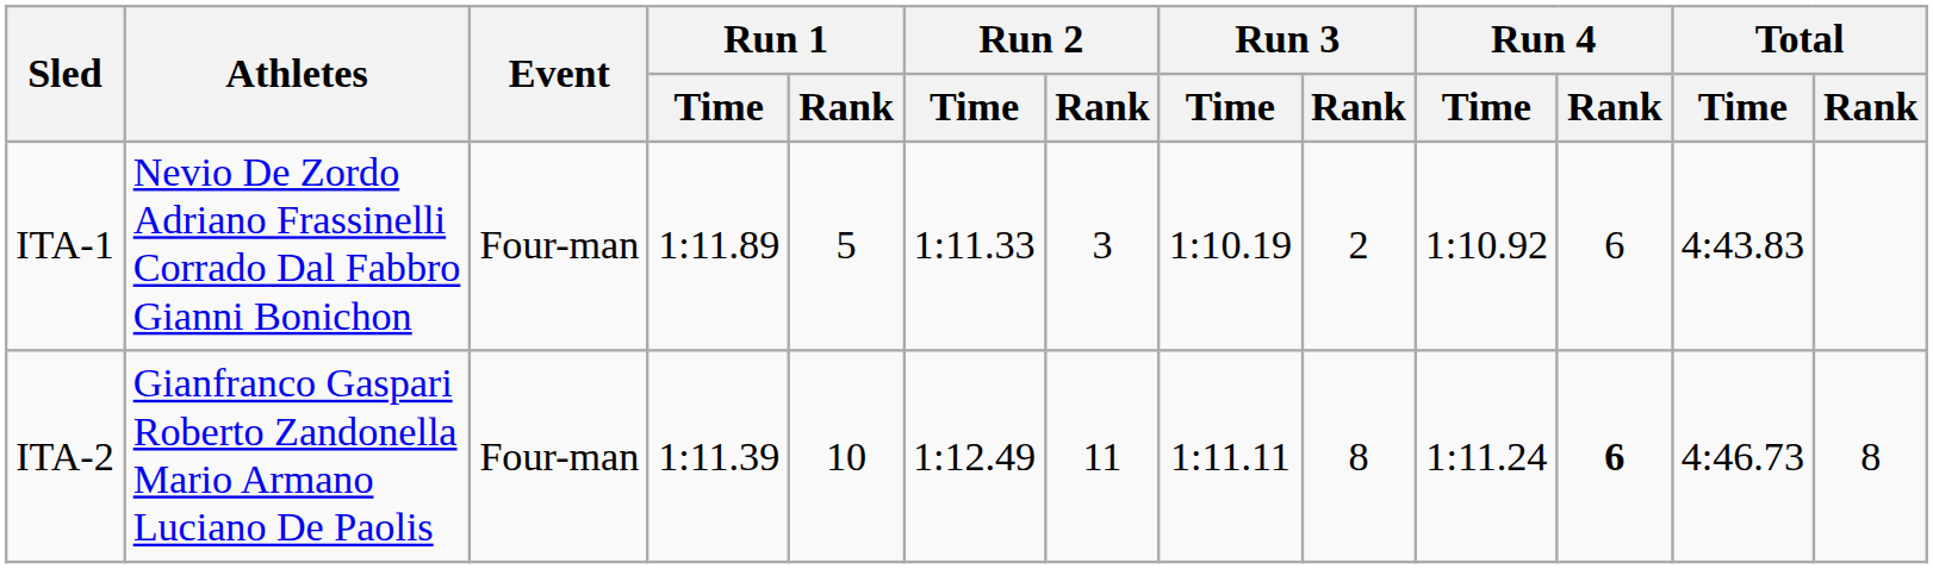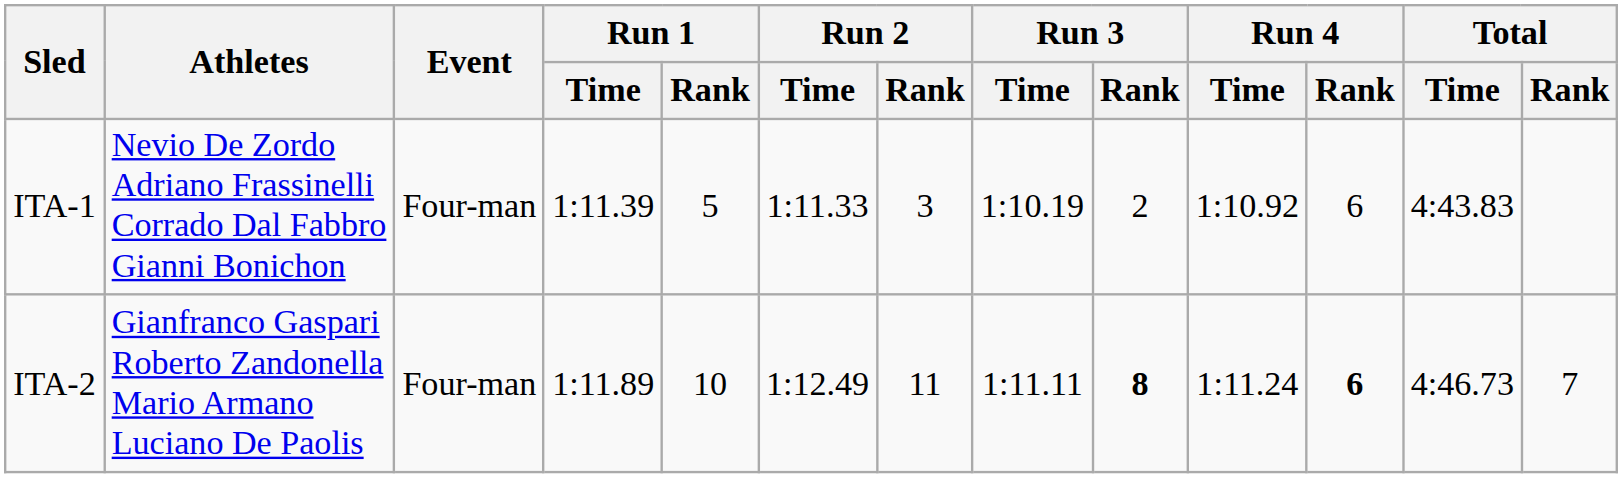ITA-1 | Run 1 / Time: 1:11.89 -> 1:11.39
ITA-2 | Run 1 / Time: 1:11.39 -> 1:11.89
ITA-2 | Run 3 / Rank: normal -> bold
ITA-2 | Total / Rank: 8 -> 7
